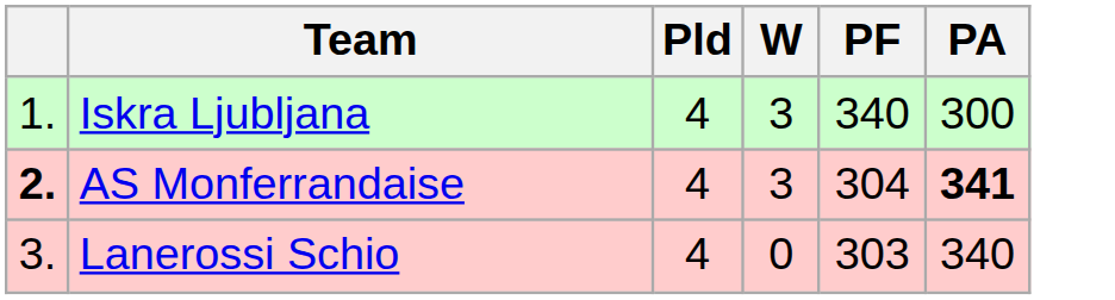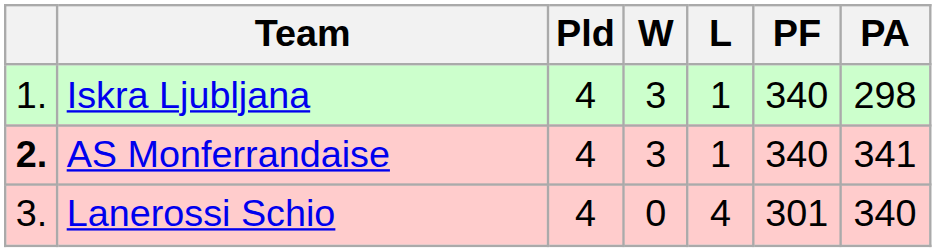+ column: L | 1 | 1 | 4
Iskra Ljubljana | PA: 300 -> 298
AS Monferrandaise | PF: 304 -> 340
AS Monferrandaise | PA: bold -> normal
Lanerossi Schio | PF: 303 -> 301
